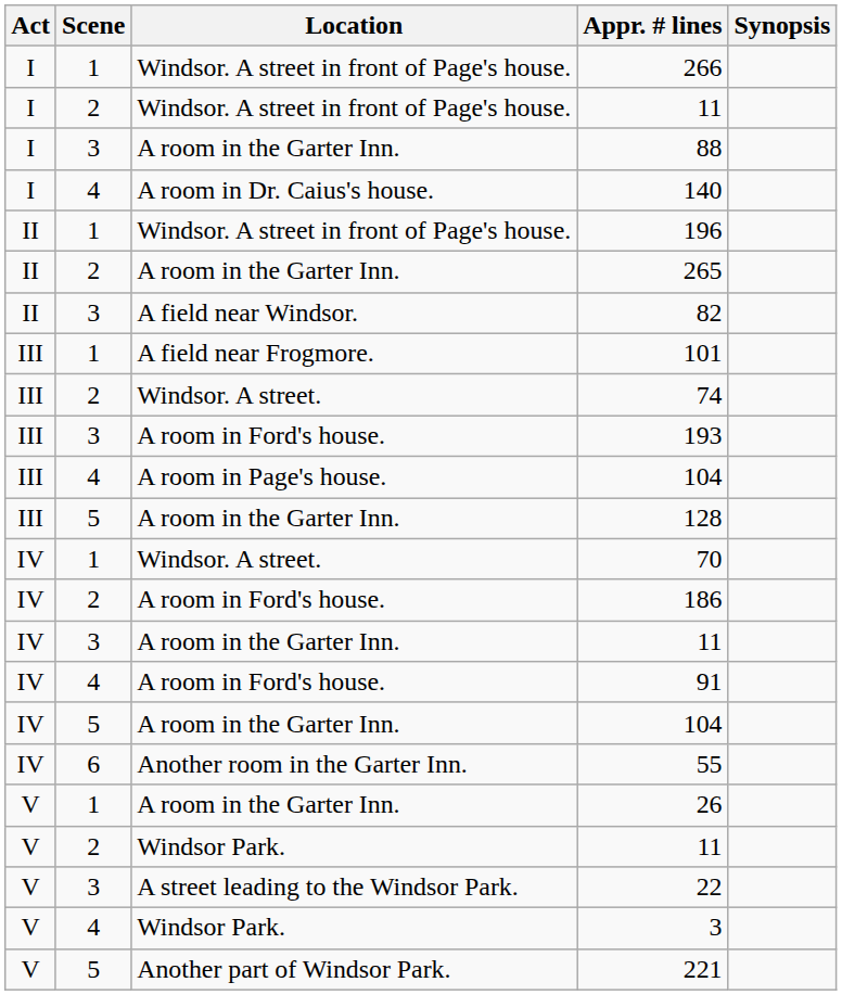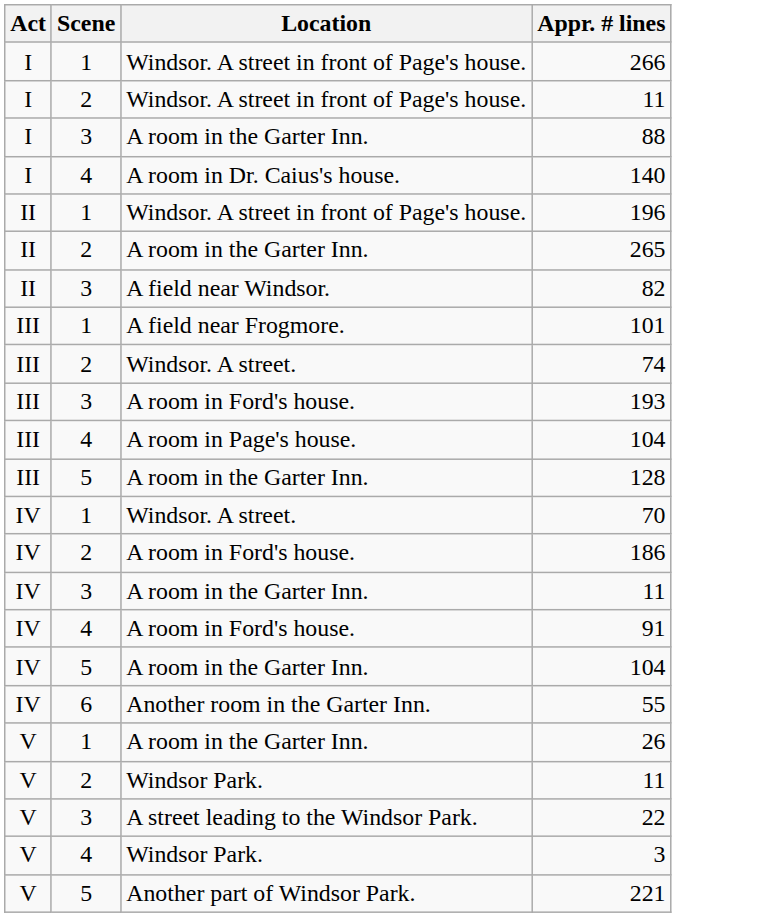- column: Synopsis
